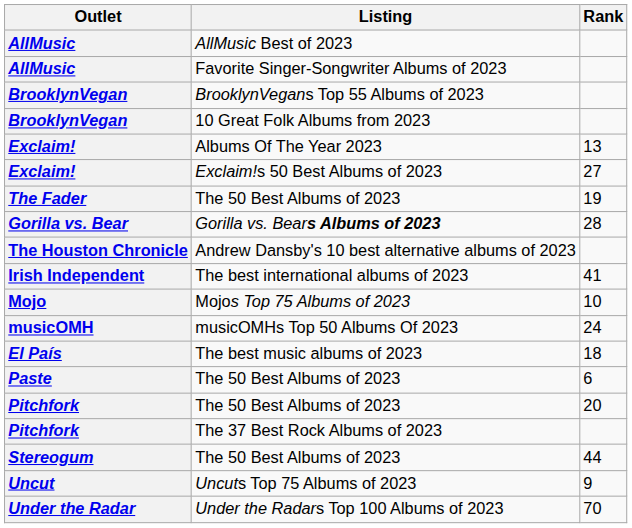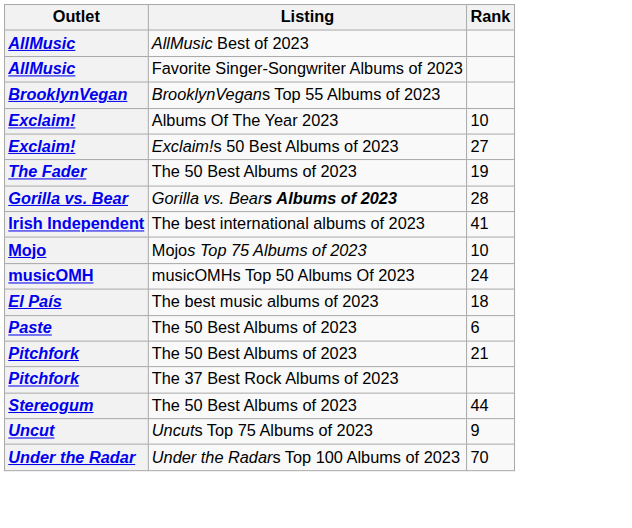- row: BrooklynVegan | 10 Great Folk Albums from 2023
Albums Of The Year 2023 | Rank: 13 -> 10
- row: The Houston Chronicle | Andrew Dansby's 10 best alternative albums of 2023
Pitchfork / The 50 Best Albums of 2023 | Rank: 20 -> 21
